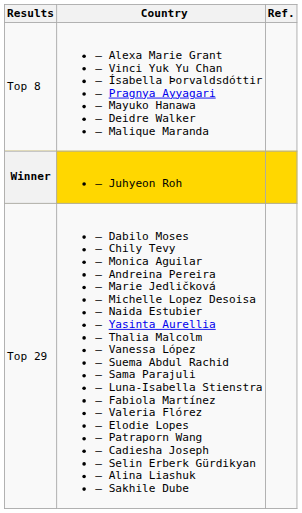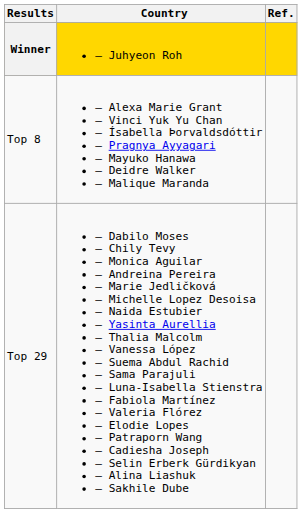rows swapped: Winner <-> Top 8
